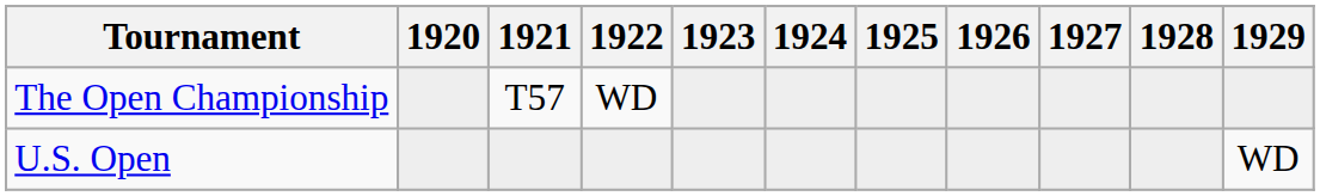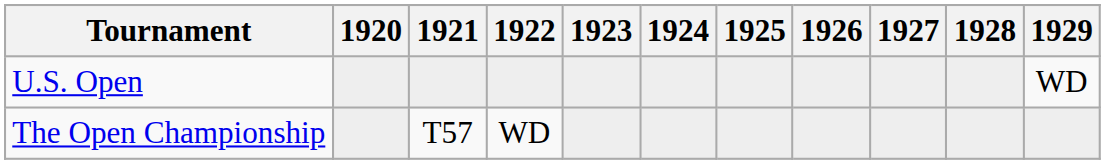rows swapped: U.S. Open <-> The Open Championship
